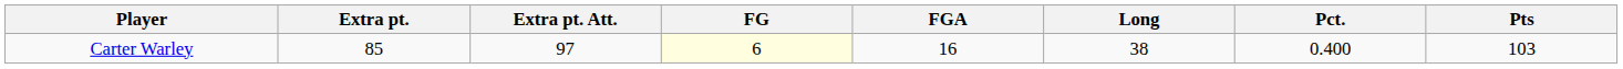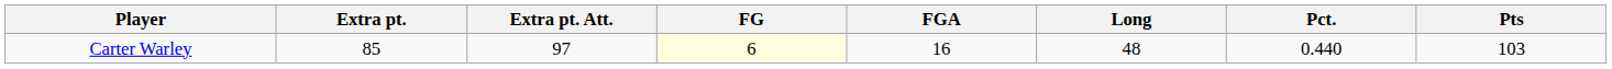Carter Warley | Long: 38 -> 48
Carter Warley | Pct.: 0.400 -> 0.440
